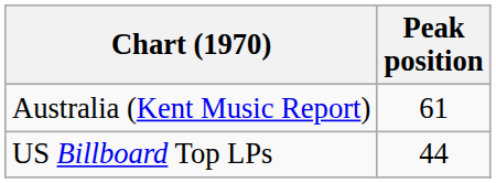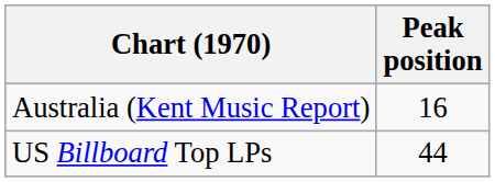Australia (Kent Music Report) | Peak position: 61 -> 16
